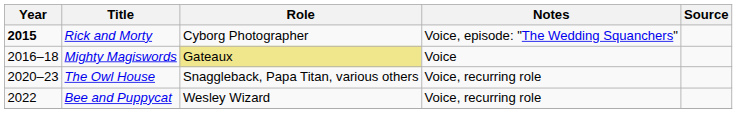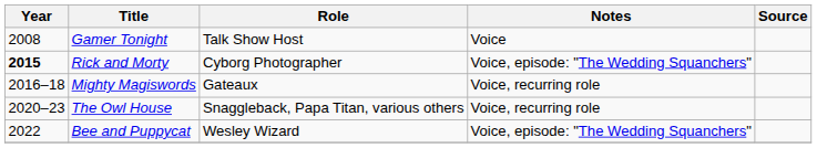+ row: 2008 | Gamer Tonight | Talk Show Host | Voice
Mighty Magiswords | Role: khaki background -> no background
Mighty Magiswords | Notes: Voice -> Voice, recurring role
Bee and Puppycat | Notes: Voice, recurring role -> Voice, episode: "The Wedding Squanchers"
